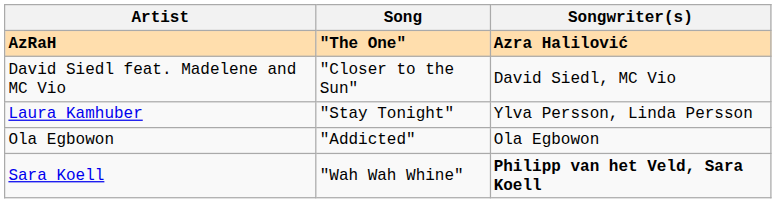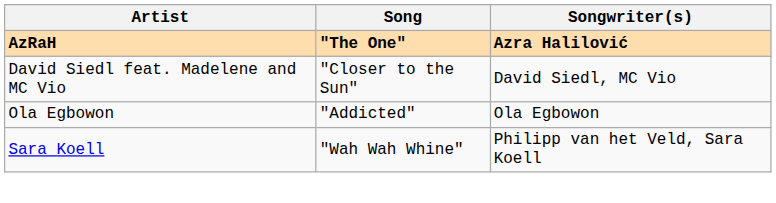- row: Laura Kamhuber | "Stay Tonight" | Ylva Persson, Linda Persson
Sara Koell | Songwriter(s): bold -> normal
